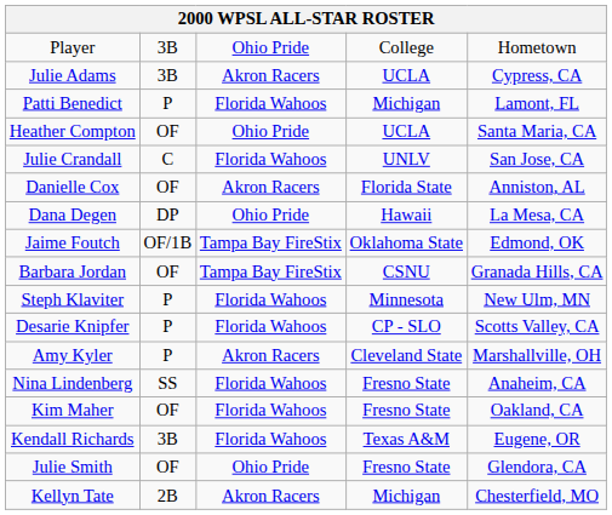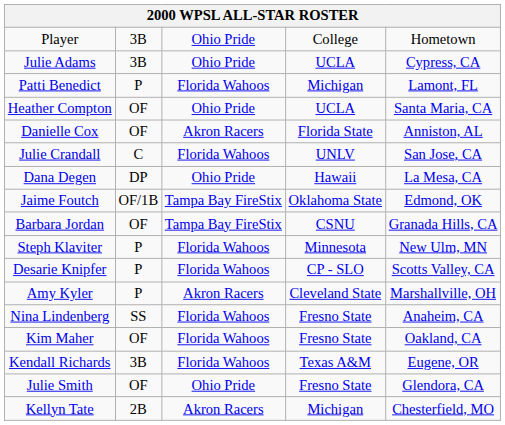Julie Adams | column 3: Akron Racers -> Ohio Pride
rows swapped: Danielle Cox <-> Julie Crandall
